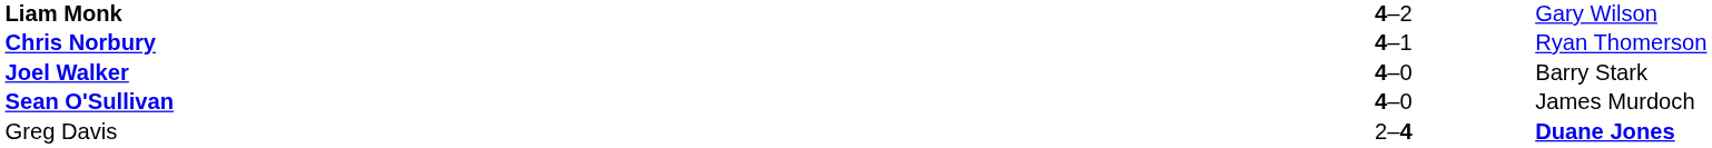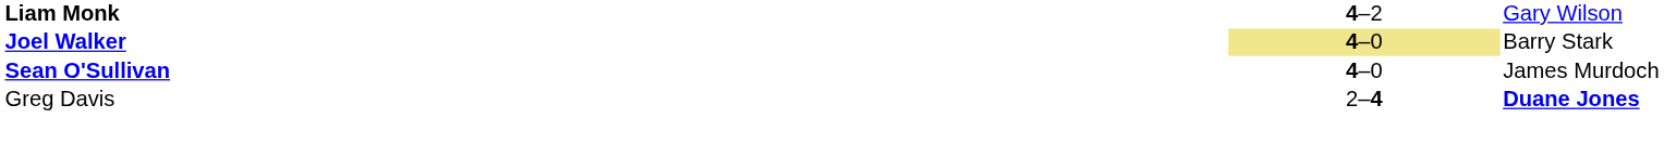- row: Chris Norbury | 4–1 | Ryan Thomerson
Joel Walker | column 2: no background -> khaki background
